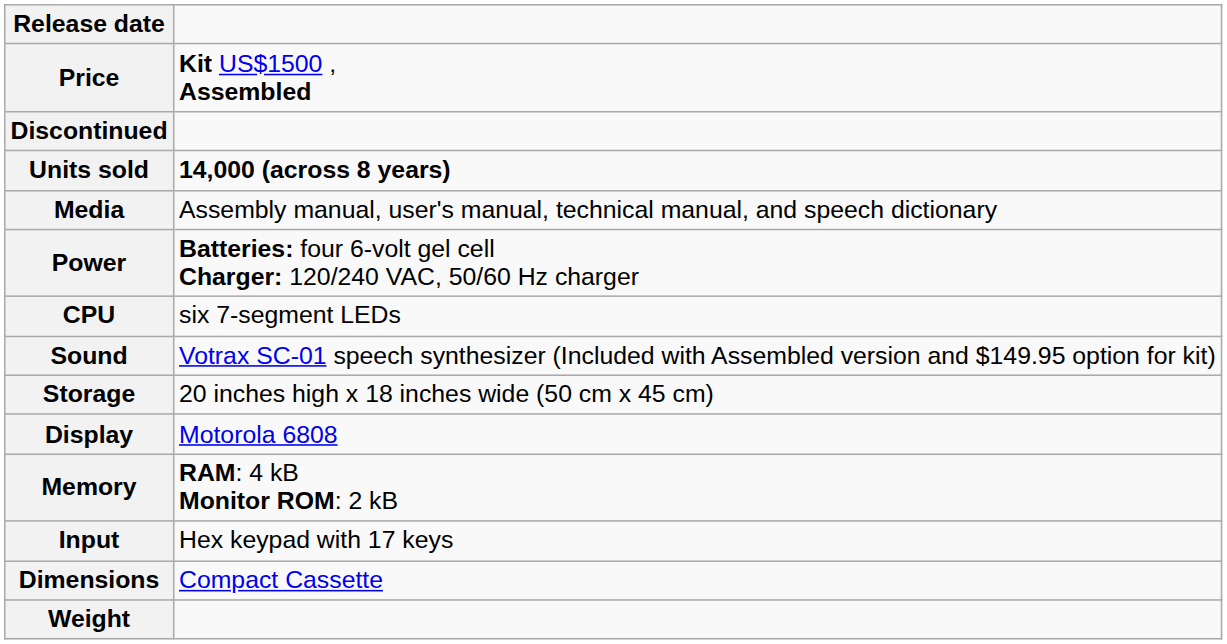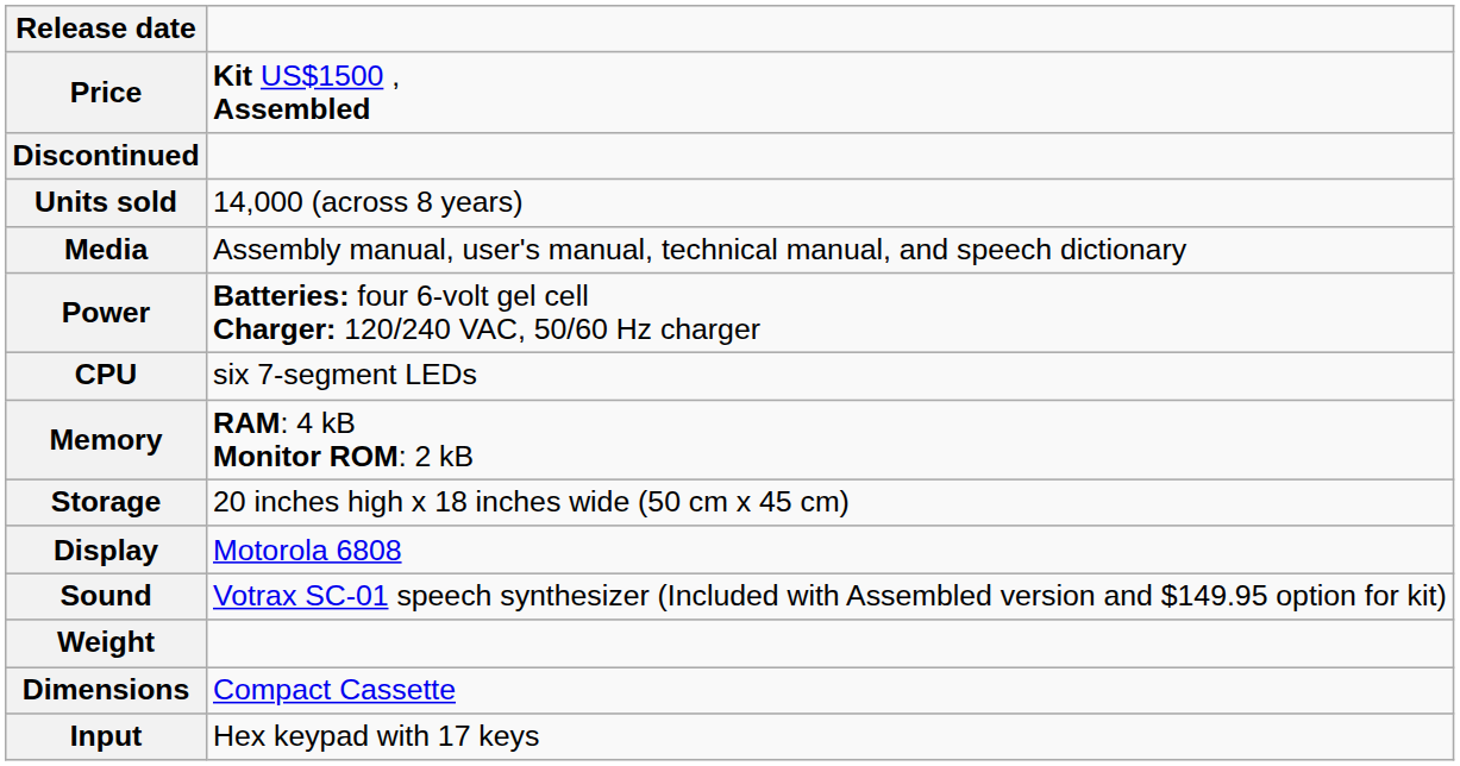Units sold | column 2: bold -> normal
rows swapped: Memory <-> Sound
rows swapped: Input <-> Weight
